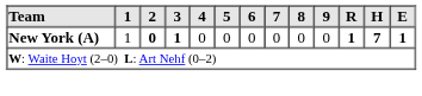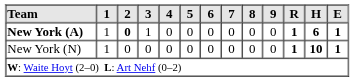New York (A) | 3: bold -> normal
New York (A) | H: 7 -> 6
+ row: New York (N) | 1 | 0 | 0 | 0 | 0 | 0 | 0 | 0 | 0 | 1 | 10 | 1
